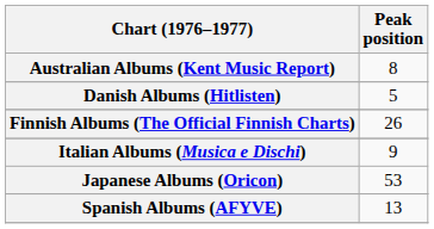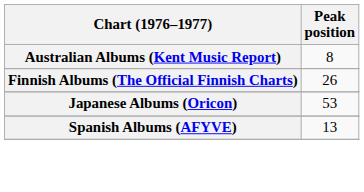- row: Danish Albums (Hitlisten) | 5
- row: Italian Albums (Musica e Dischi) | 9
